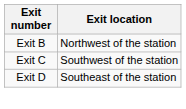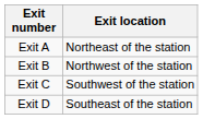+ row: Exit A | Northeast of the station
